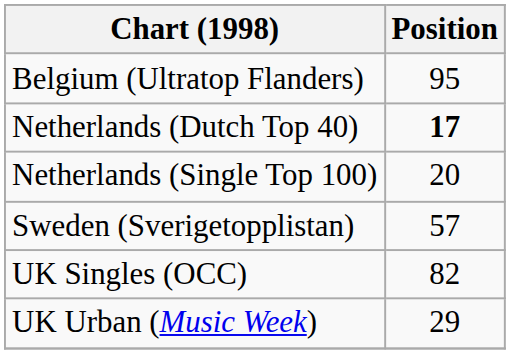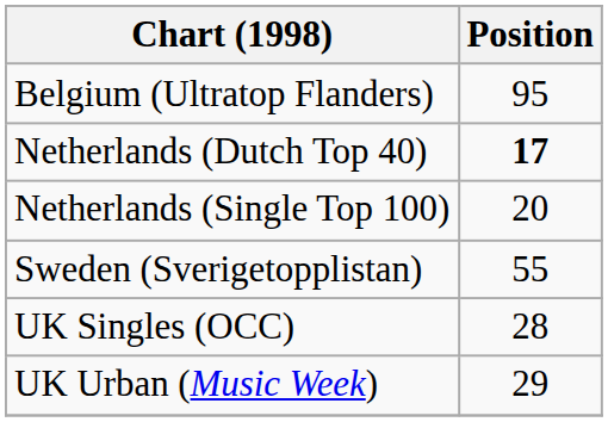Sweden (Sverigetopplistan) | Position: 57 -> 55
UK Singles (OCC) | Position: 82 -> 28
